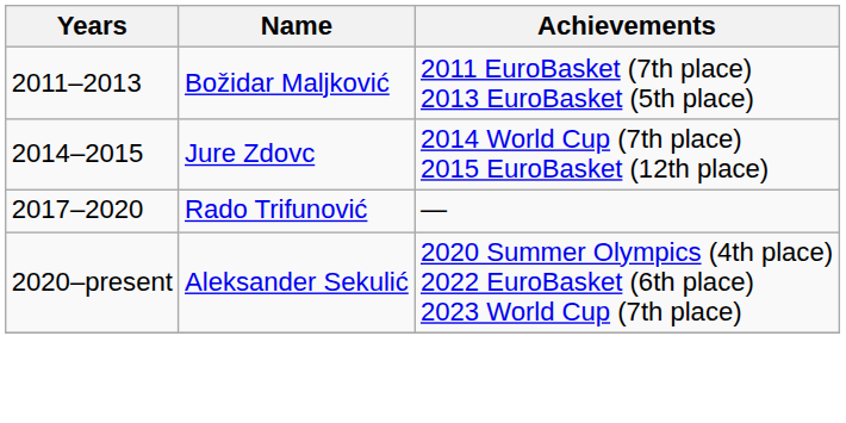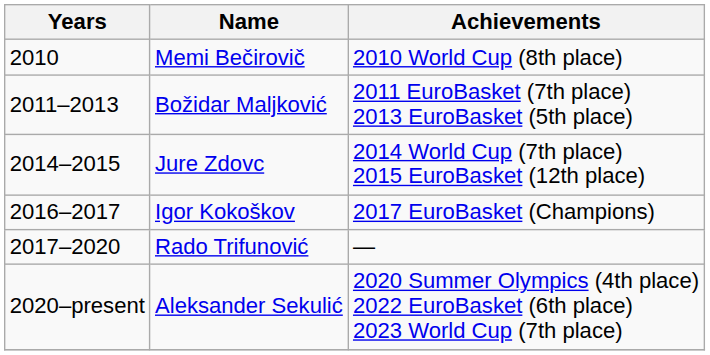+ row: 2010 | Memi Bečirovič | 2010 World Cup (8th place)
+ row: 2016–2017 | Igor Kokoškov | 2017 EuroBasket (Champions)
